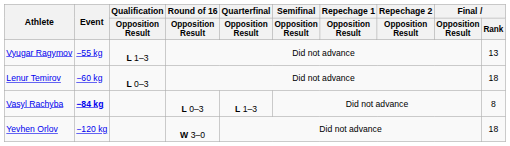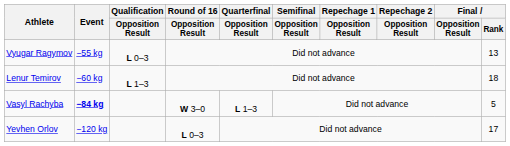Vyugar Ragymov | Qualification / Opposition Result: L 1–3 -> L 0–3
Lenur Temirov | Qualification / Opposition Result: L 0–3 -> L 1–3
Vasyl Rachyba | Round of 16 / Opposition Result: L 0–3 -> W 3–0
Vasyl Rachyba | Final / Rank: 8 -> 5
Yevhen Orlov | Round of 16 / Opposition Result: W 3–0 -> L 0–3
Yevhen Orlov | Final / Rank: 18 -> 17
